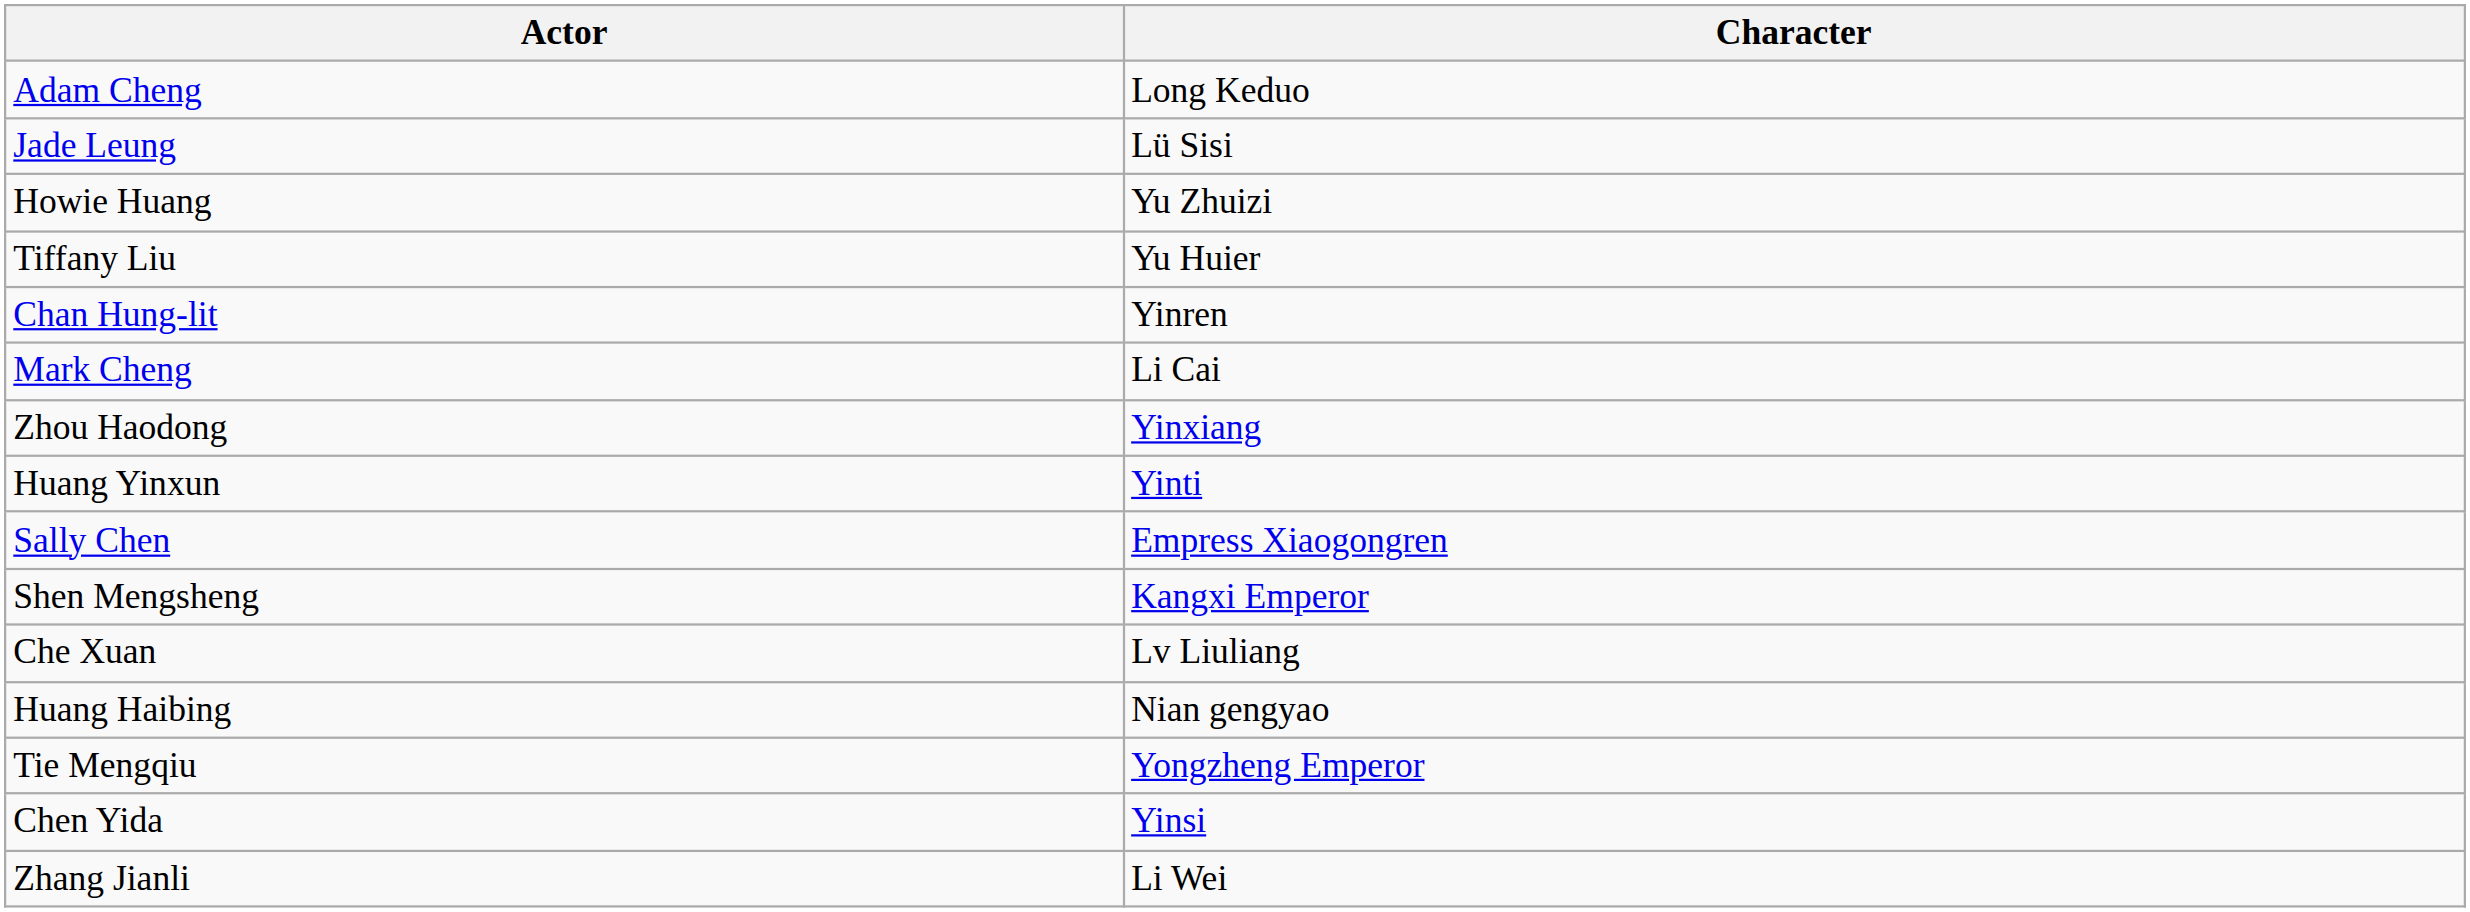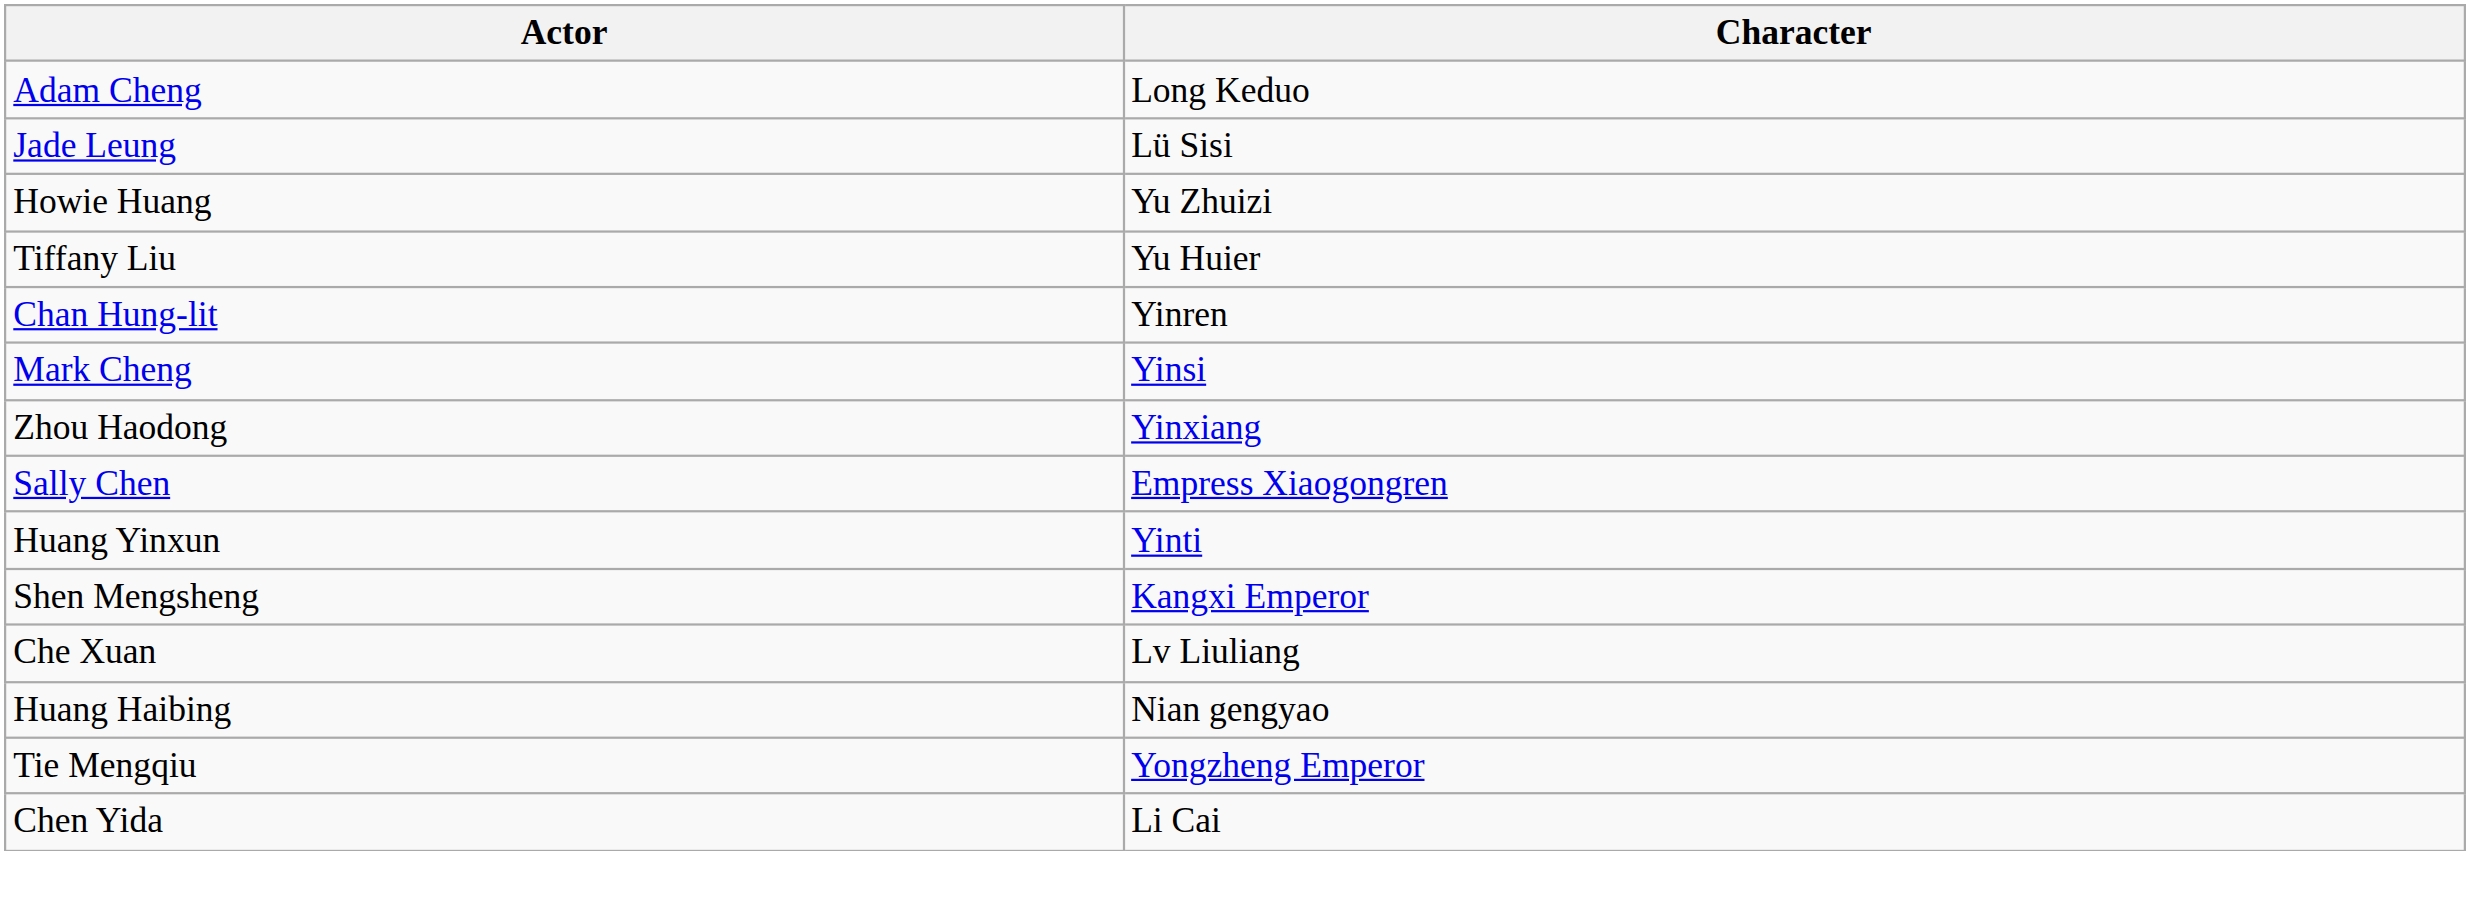Mark Cheng | Character: Li Cai -> Yinsi
rows swapped: Huang Yinxun <-> Sally Chen
Chen Yida | Character: Yinsi -> Li Cai
- row: Zhang Jianli | Li Wei
